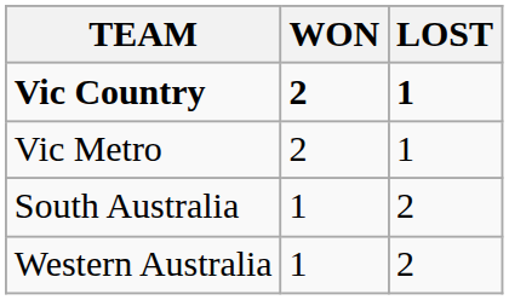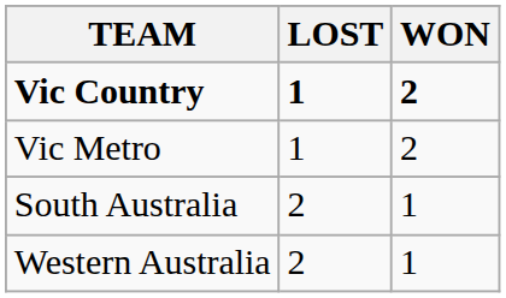columns swapped: WON <-> LOST
